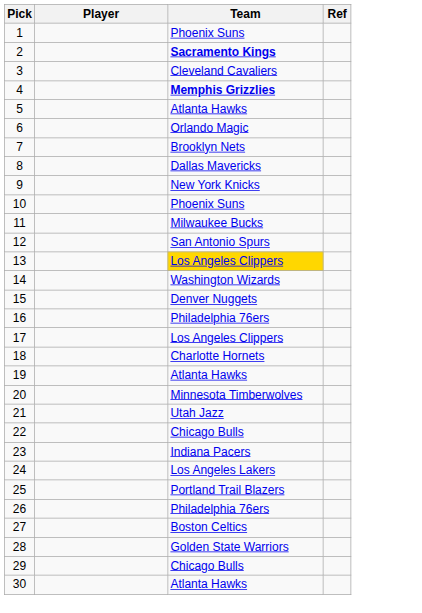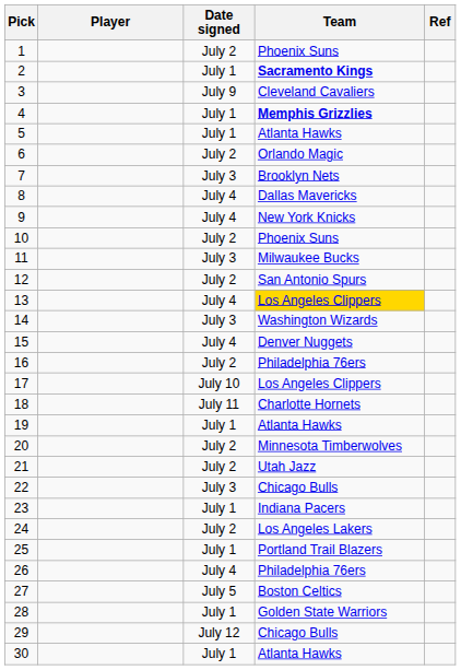+ column: Date signed | July 2 | July 1 | July 9 | July 1 | July 1 | July 2 | July 3 | July 4 | July 4 | July 2 | July 3 | July 2 | July 4 | July 3 | July 4 | July 2 | July 10 | July 11 | July 1 | July 2 | July 2 | July 3 | July 1 | July 2 | July 1 | July 4 | July 5 | July 1 | July 12 | July 1
